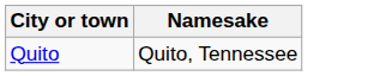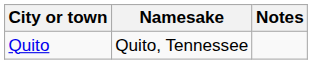+ column: Notes
